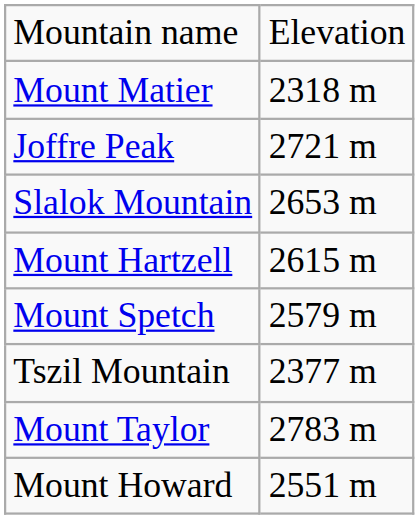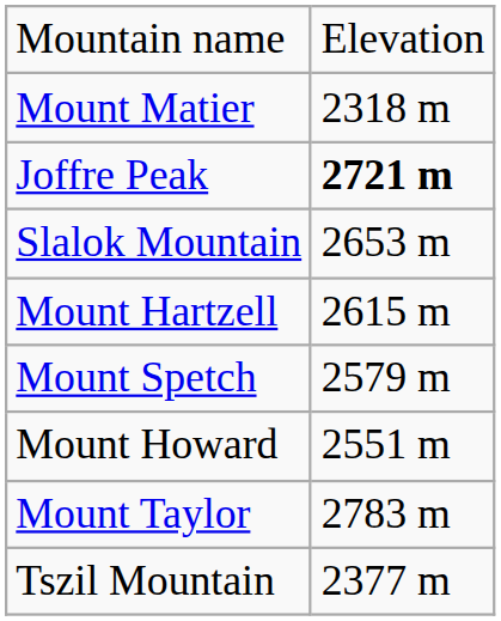Joffre Peak | column 2: normal -> bold
rows swapped: Mount Howard <-> Tszil Mountain
